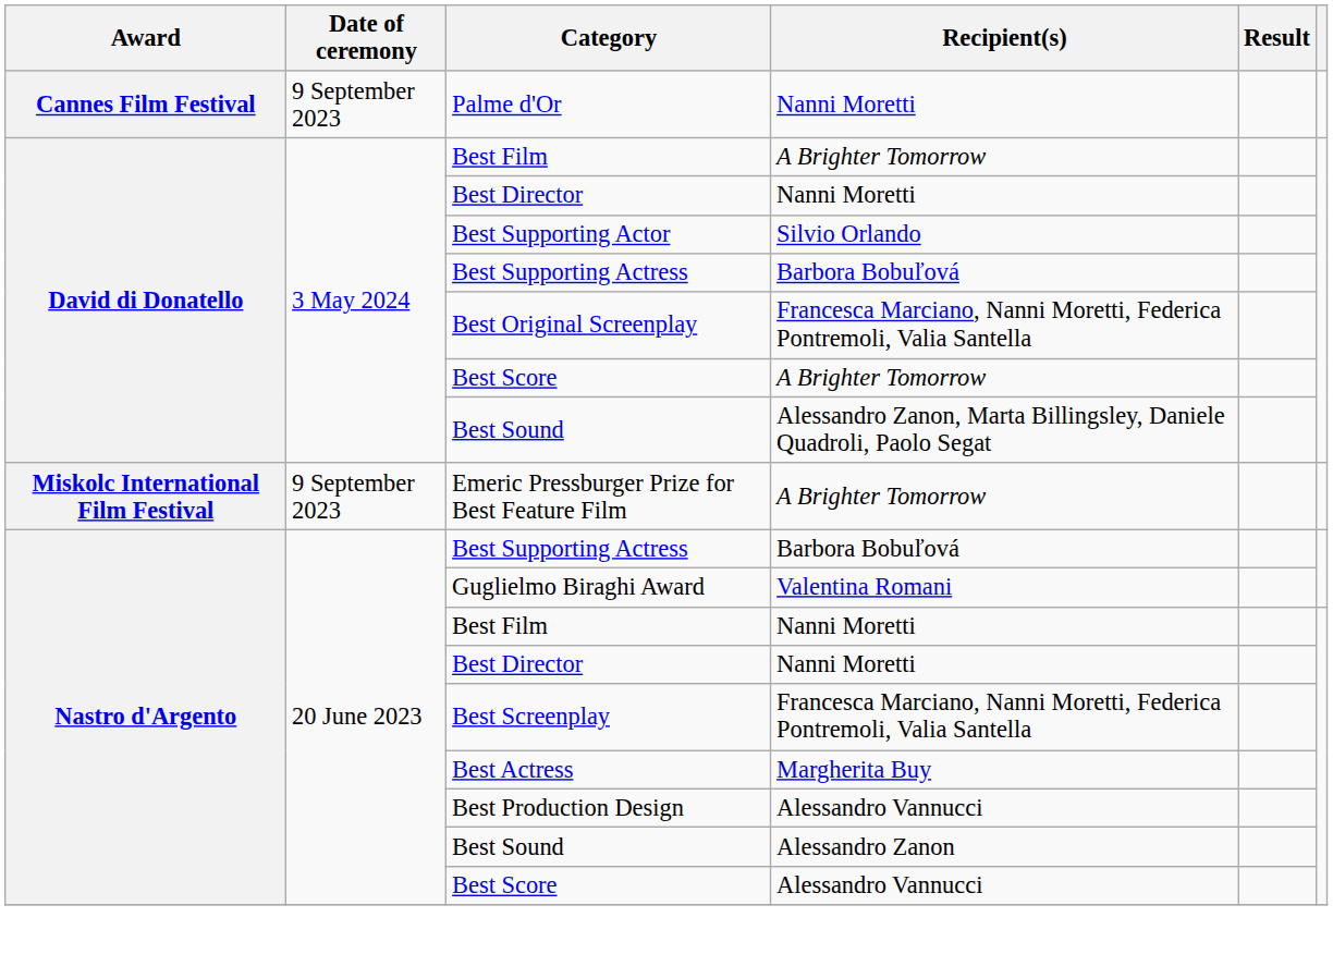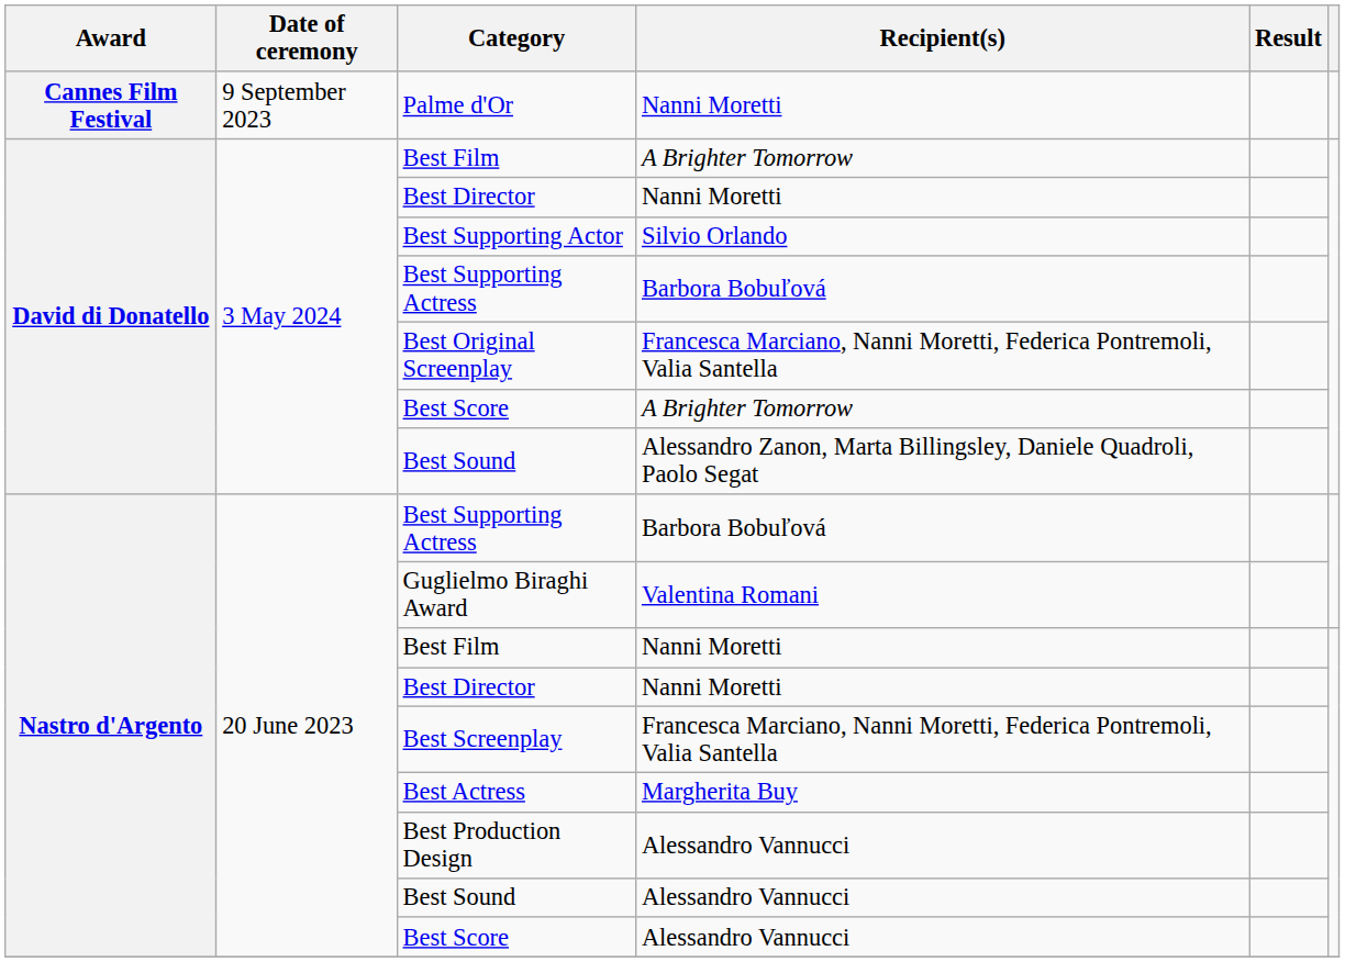- row: Miskolc International Film Festival | 9 September 2023 | Emeric Pressburger Prize for Best Feature Film | A Brighter Tomorrow
Nastro d'Argento / Best Sound | Recipient(s): Alessandro Zanon -> Alessandro Vannucci
